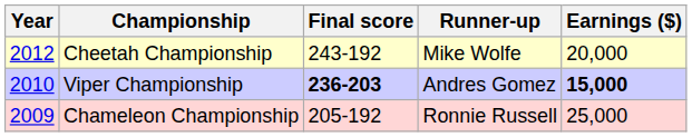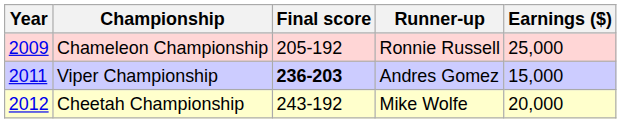rows swapped: Chameleon Championship <-> Cheetah Championship
Viper Championship | Year: 2010 -> 2011
Viper Championship | Earnings ($): bold -> normal
